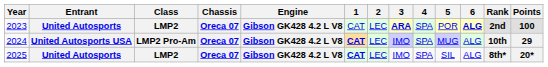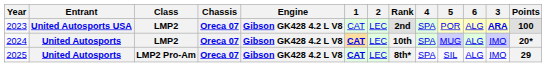columns swapped: 3 <-> Rank
2023 | Entrant: United Autosports -> United Autosports USA
2023 | 6: bold -> normal
2024 | Entrant: United Autosports USA -> United Autosports
2024 | Class: LMP2 Pro-Am -> LMP2
2024 | Points: 29 -> 20*
2025 | Class: LMP2 -> LMP2 Pro-Am
2025 | Points: 20* -> 29
